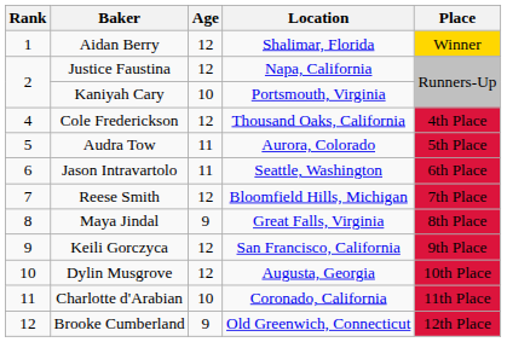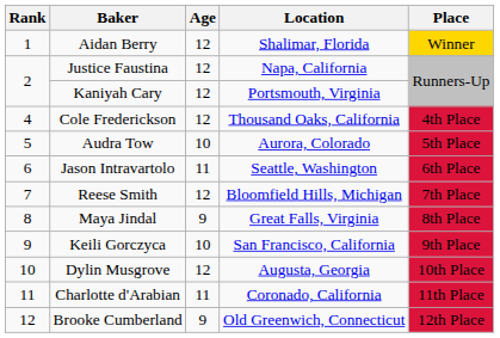Kaniyah Cary | Age: 10 -> 12
Audra Tow | Age: 11 -> 10
Keili Gorczyca | Age: 12 -> 10
Charlotte d'Arabian | Age: 10 -> 11
